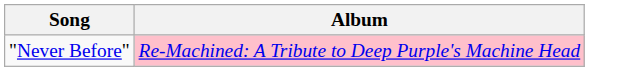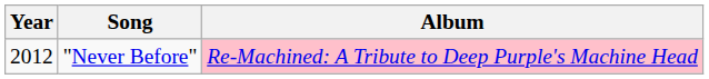+ column: Year | 2012
